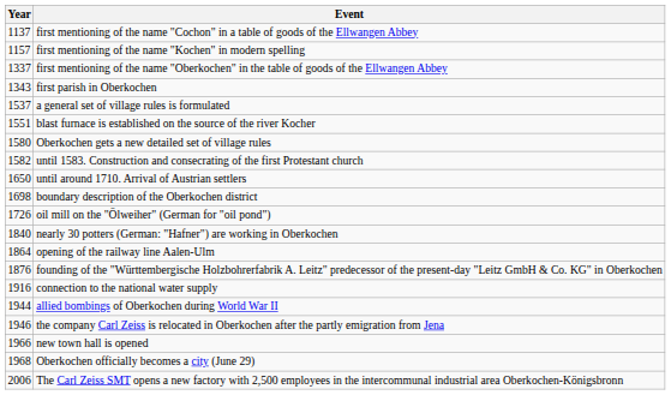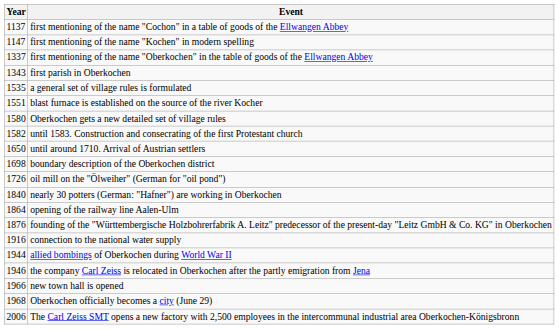first mentioning of the name "Kochen" in modern spelling | Year: 1157 -> 1147
a general set of village rules is formulated | Year: 1537 -> 1535
